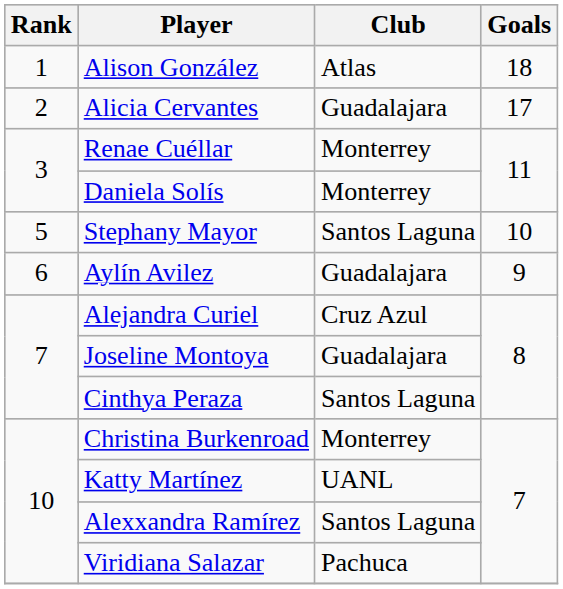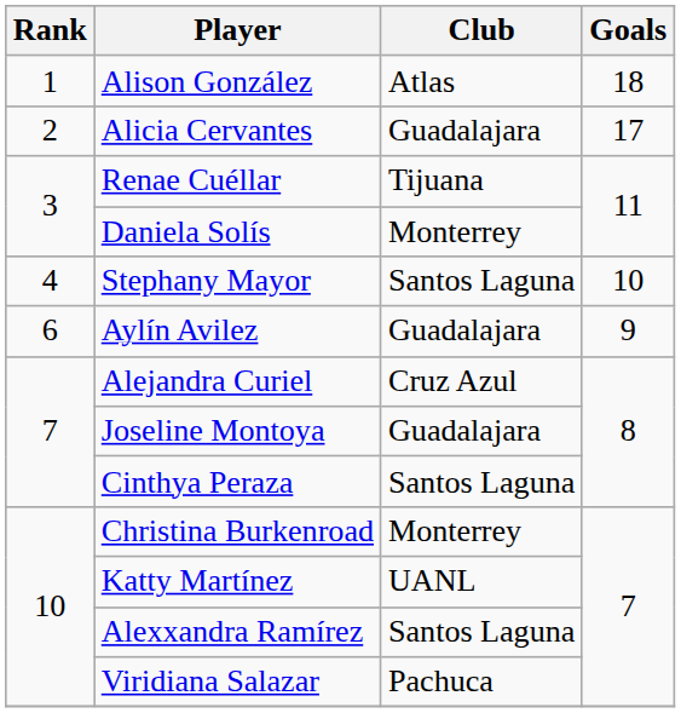Renae Cuéllar | Club: Monterrey -> Tijuana
Stephany Mayor | Rank: 5 -> 4
